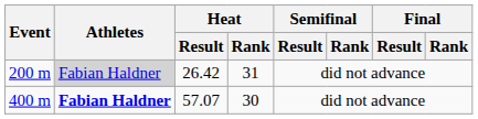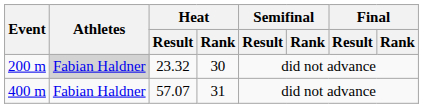200 m | Heat / Result: 26.42 -> 23.32
200 m | Heat / Rank: 31 -> 30
400 m | Athletes: bold -> normal
400 m | Heat / Rank: 30 -> 31
